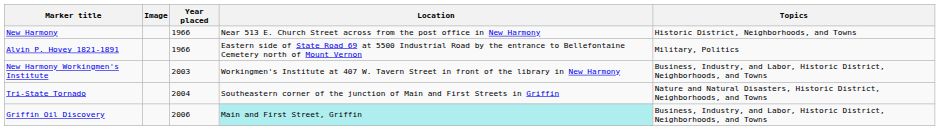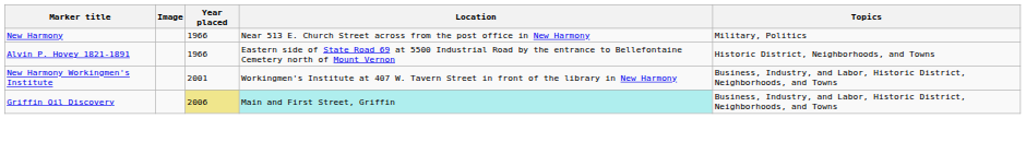New Harmony | Topics: Historic District, Neighborhoods, and Towns -> Military, Politics
Alvin P. Hovey 1821-1891 | Topics: Military, Politics -> Historic District, Neighborhoods, and Towns
New Harmony Workingmen's Institute | Year placed: 2003 -> 2001
- row: Tri-State Tornado | 2004 | Southeastern corner of the junction of Main and First Streets in Griffin | Nature and Natural Disasters, Historic District, Neighborhoods, and Towns
Griffin Oil Discovery | Year placed: no background -> khaki background
